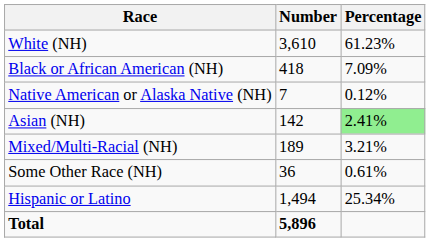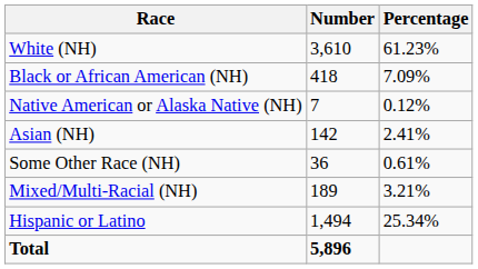Asian (NH) | Percentage: lightgreen background -> no background
rows swapped: Some Other Race (NH) <-> Mixed/Multi-Racial (NH)
